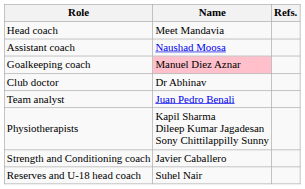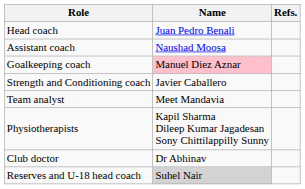Head coach | Name: Meet Mandavia -> Juan Pedro Benali
rows swapped: Strength and Conditioning coach <-> Club doctor
Team analyst | Name: Juan Pedro Benali -> Meet Mandavia
Reserves and U-18 head coach | Name: no background -> lightgrey background
